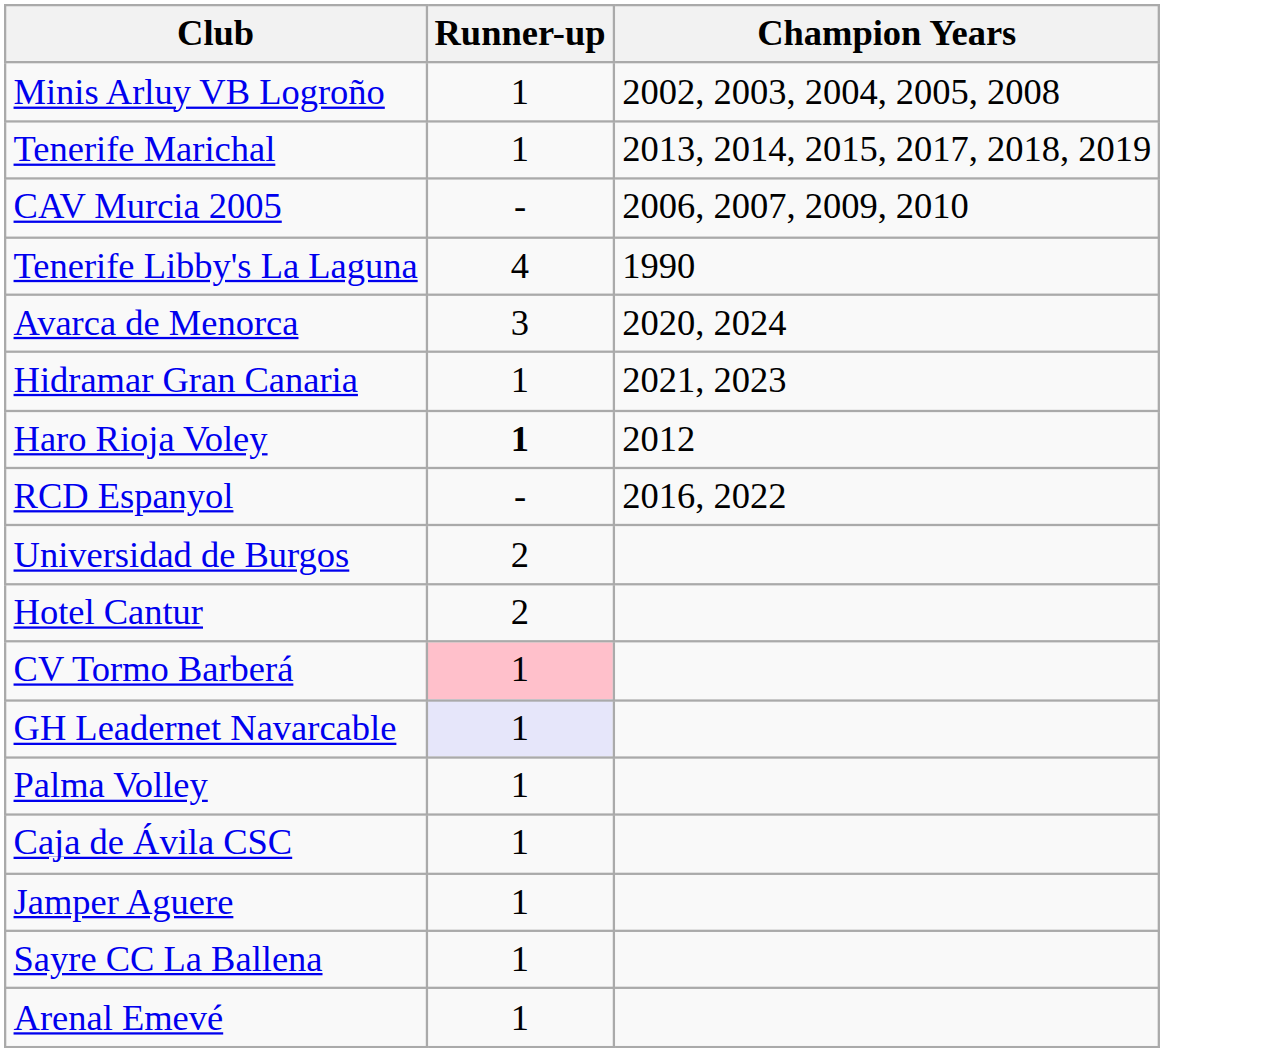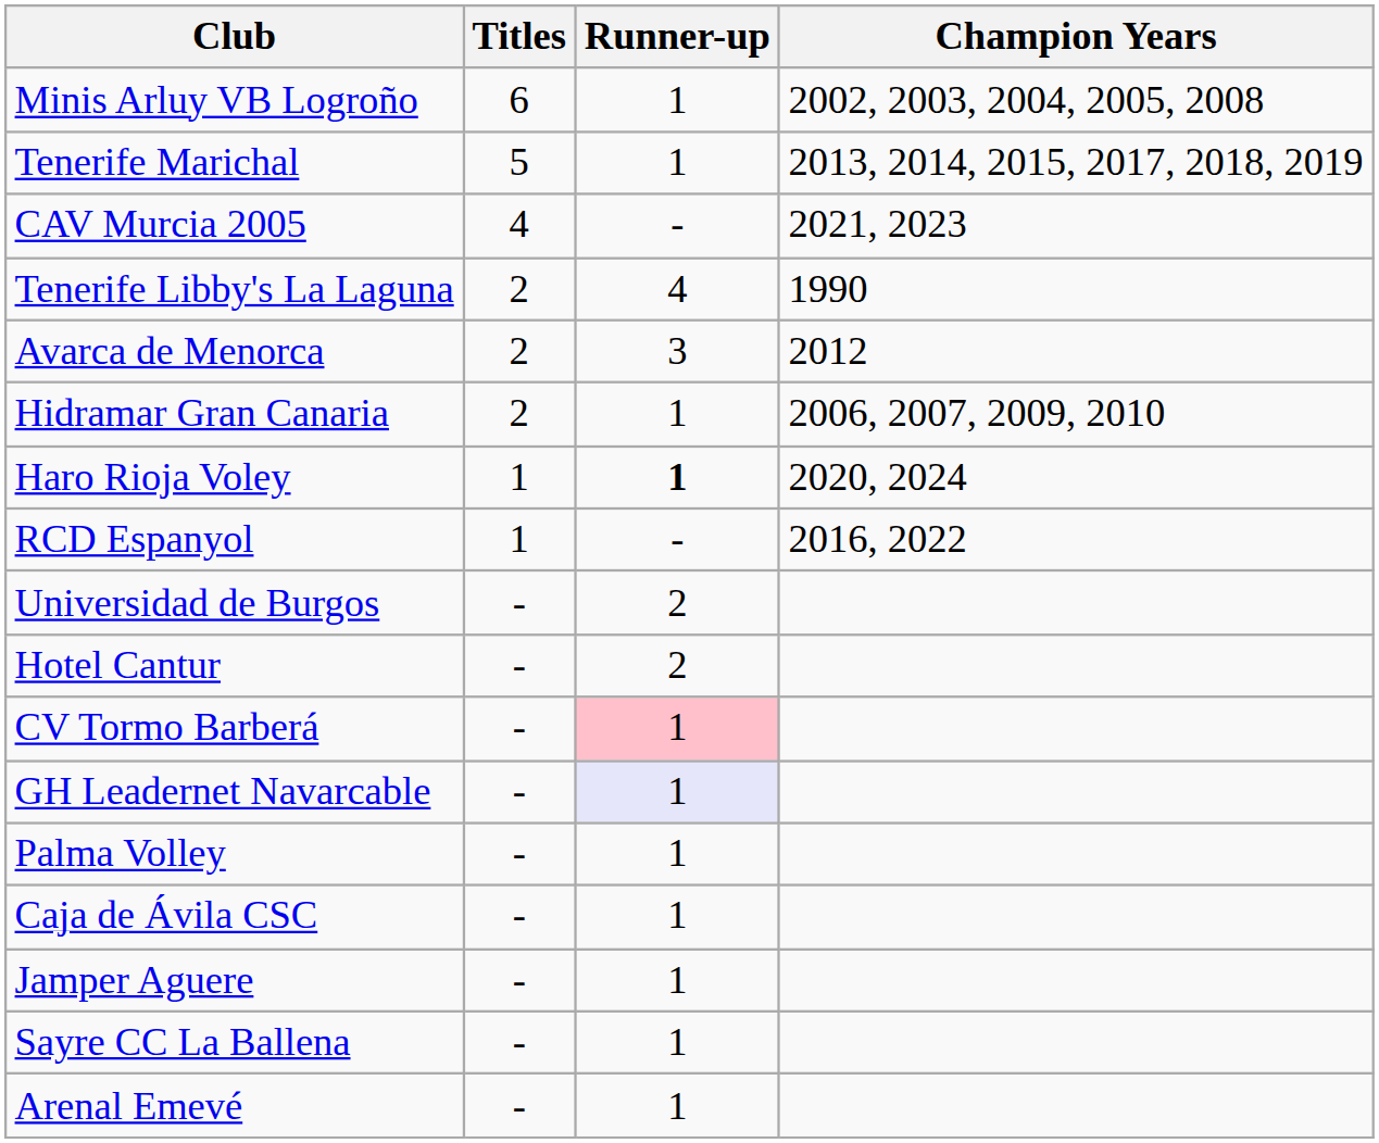+ column: Titles | 6 | 5 | 4 | 2 | 2 | 2 | 1 | 1 | - | - | - | - | - | - | - | - | -
CAV Murcia 2005 | Champion Years: 2006, 2007, 2009, 2010 -> 2021, 2023
Avarca de Menorca | Champion Years: 2020, 2024 -> 2012
Hidramar Gran Canaria | Champion Years: 2021, 2023 -> 2006, 2007, 2009, 2010
Haro Rioja Voley | Champion Years: 2012 -> 2020, 2024
